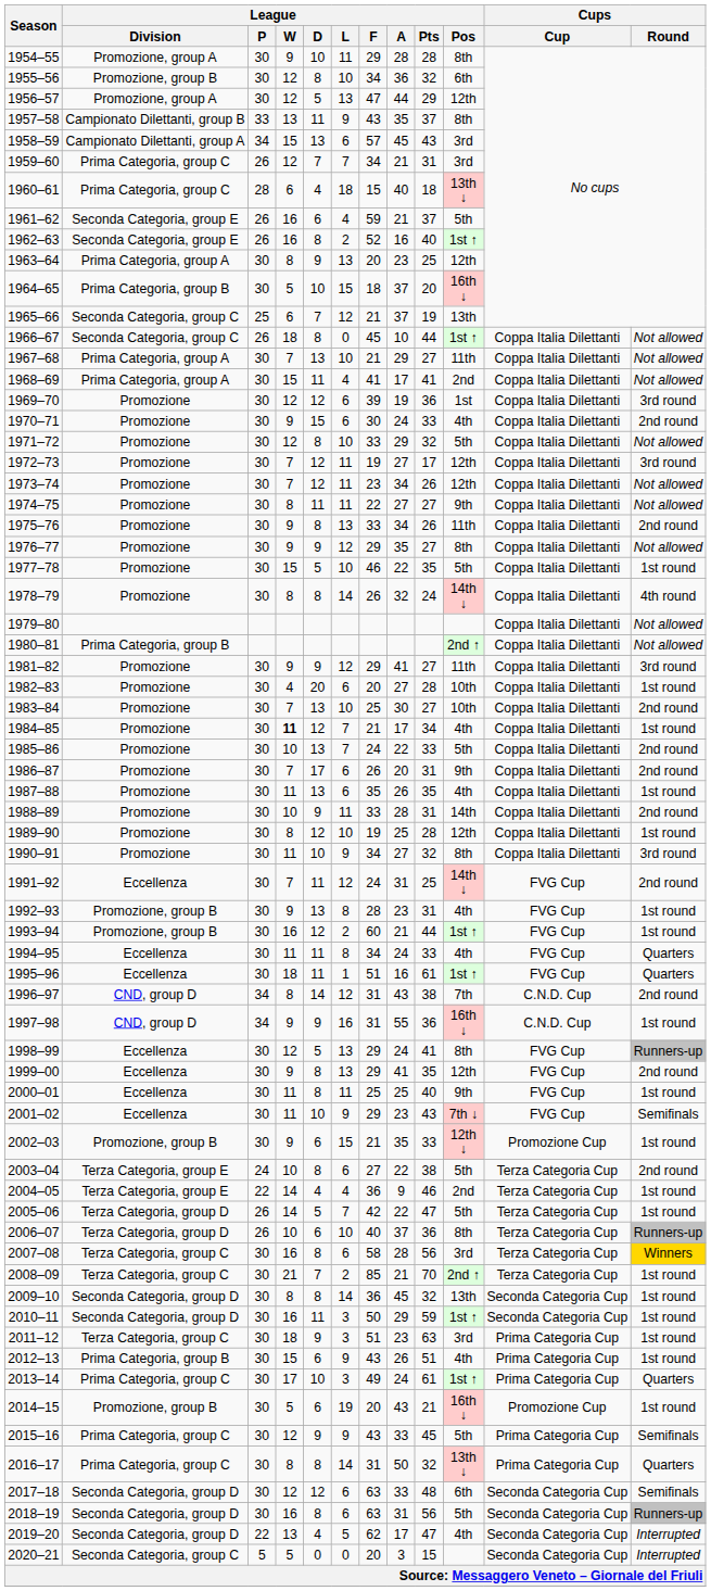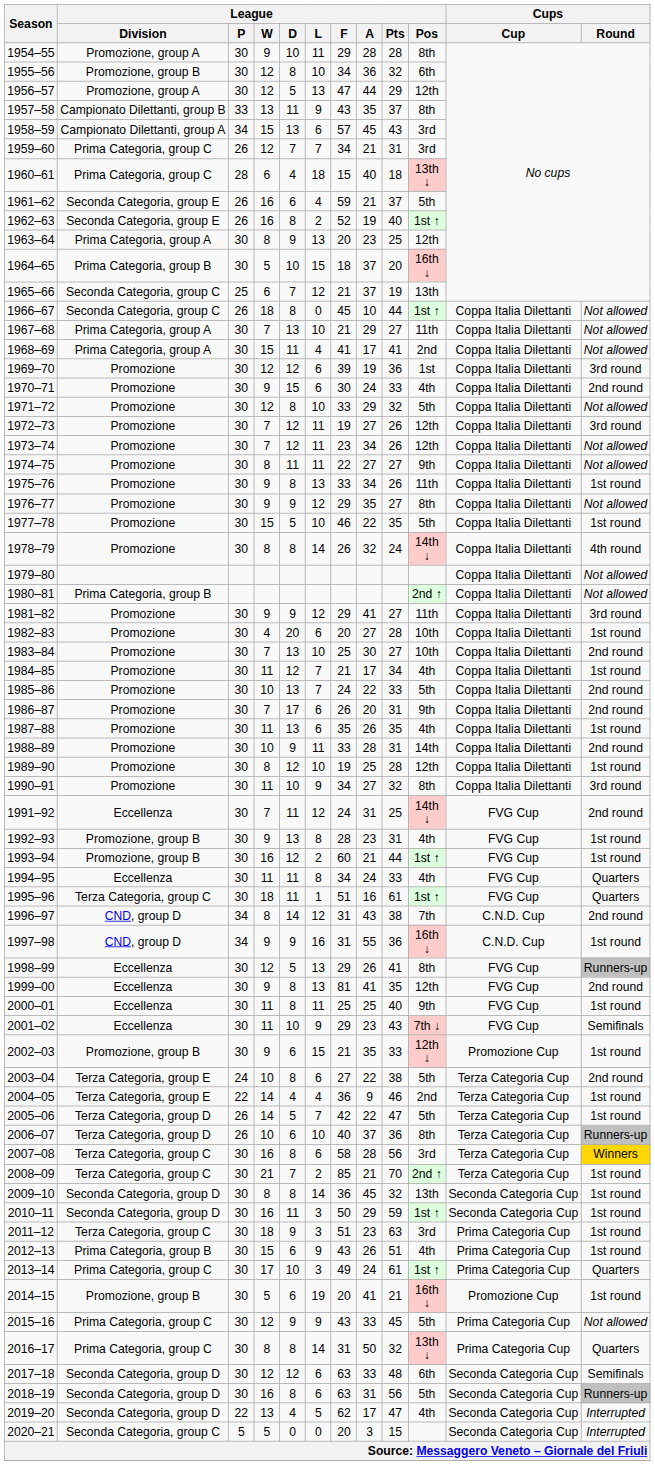1962–63 | League / A: 16 -> 19
1972–73 | League / Pts: 17 -> 26
1975–76 | Cups / Round: 2nd round -> 1st round
1984–85 | League / W: bold -> normal
1995–96 | League / Division: Eccellenza -> Terza Categoria, group C
1998–99 | League / A: 24 -> 26
1999–00 | League / F: 29 -> 81
2014–15 | League / A: 43 -> 41
2015–16 | Cups / Round: Semifinals -> Not allowed
